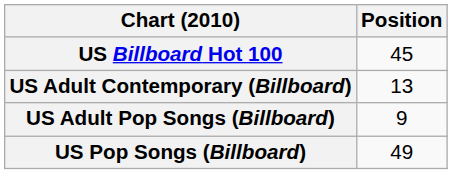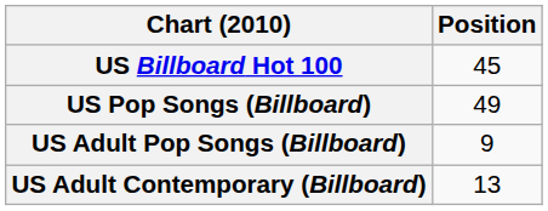rows swapped: US Adult Contemporary (Billboard) <-> US Pop Songs (Billboard)
